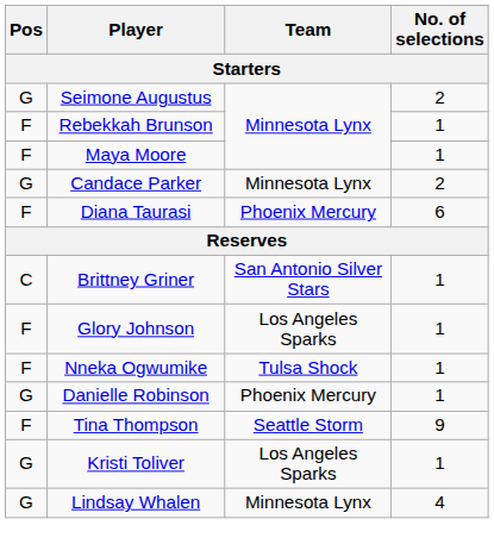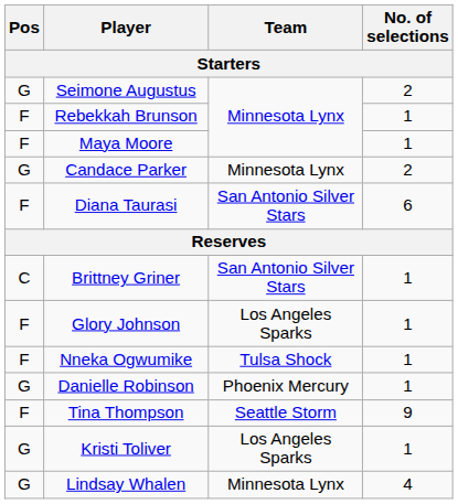Diana Taurasi | Team: Phoenix Mercury -> San Antonio Silver Stars
